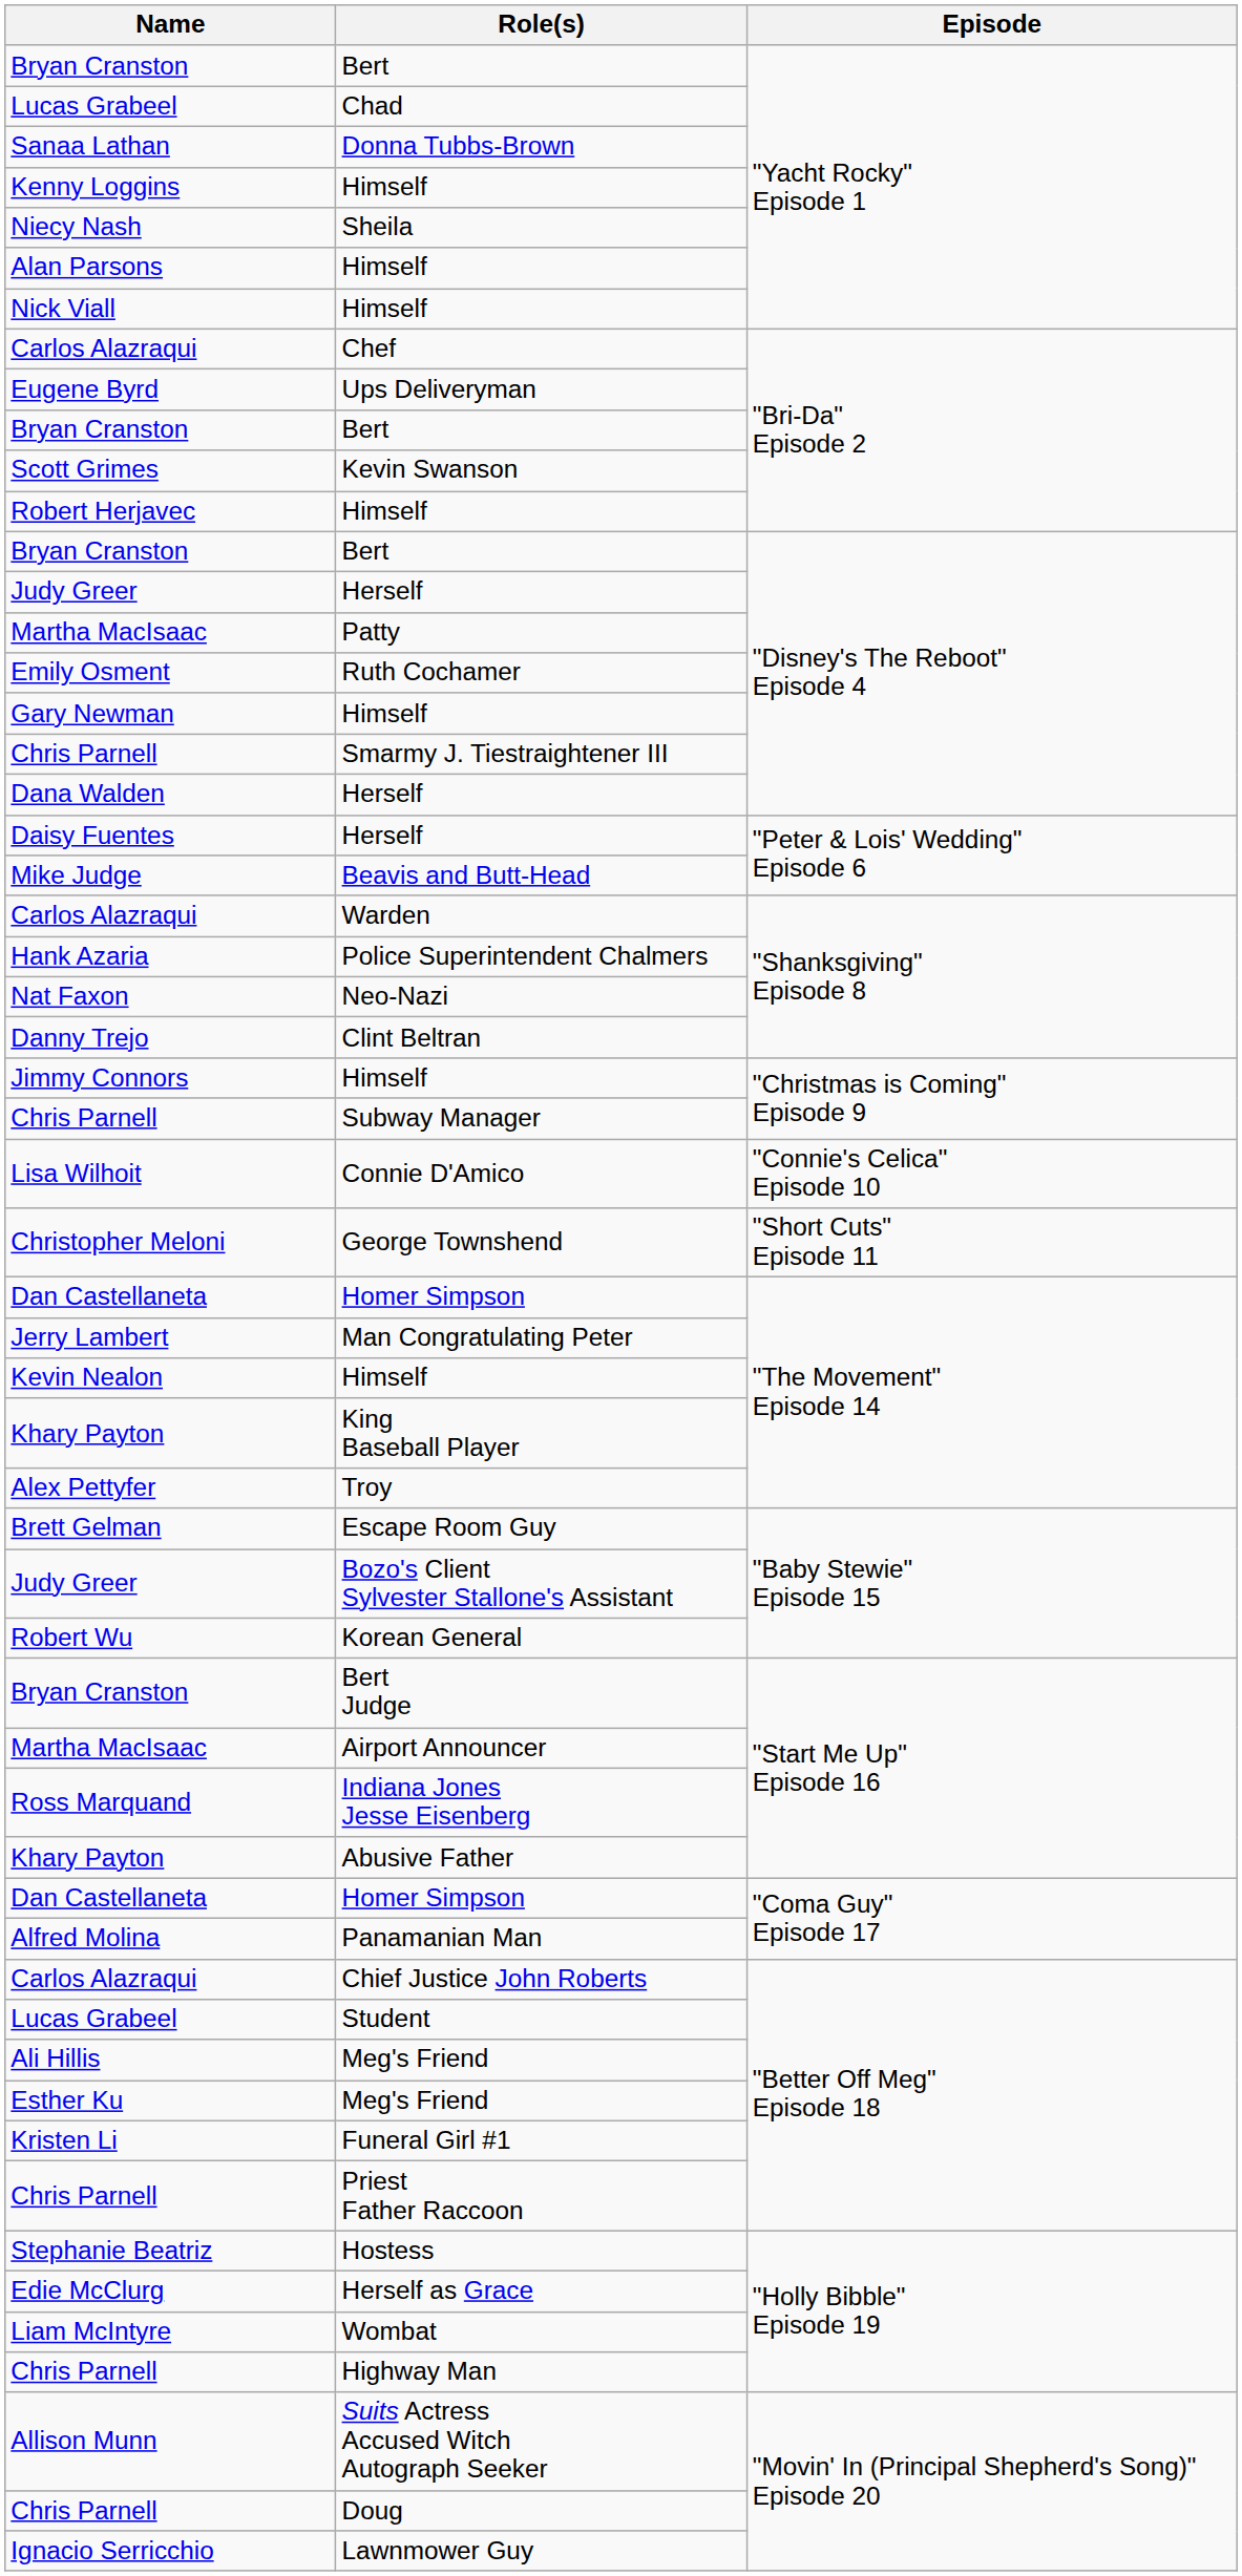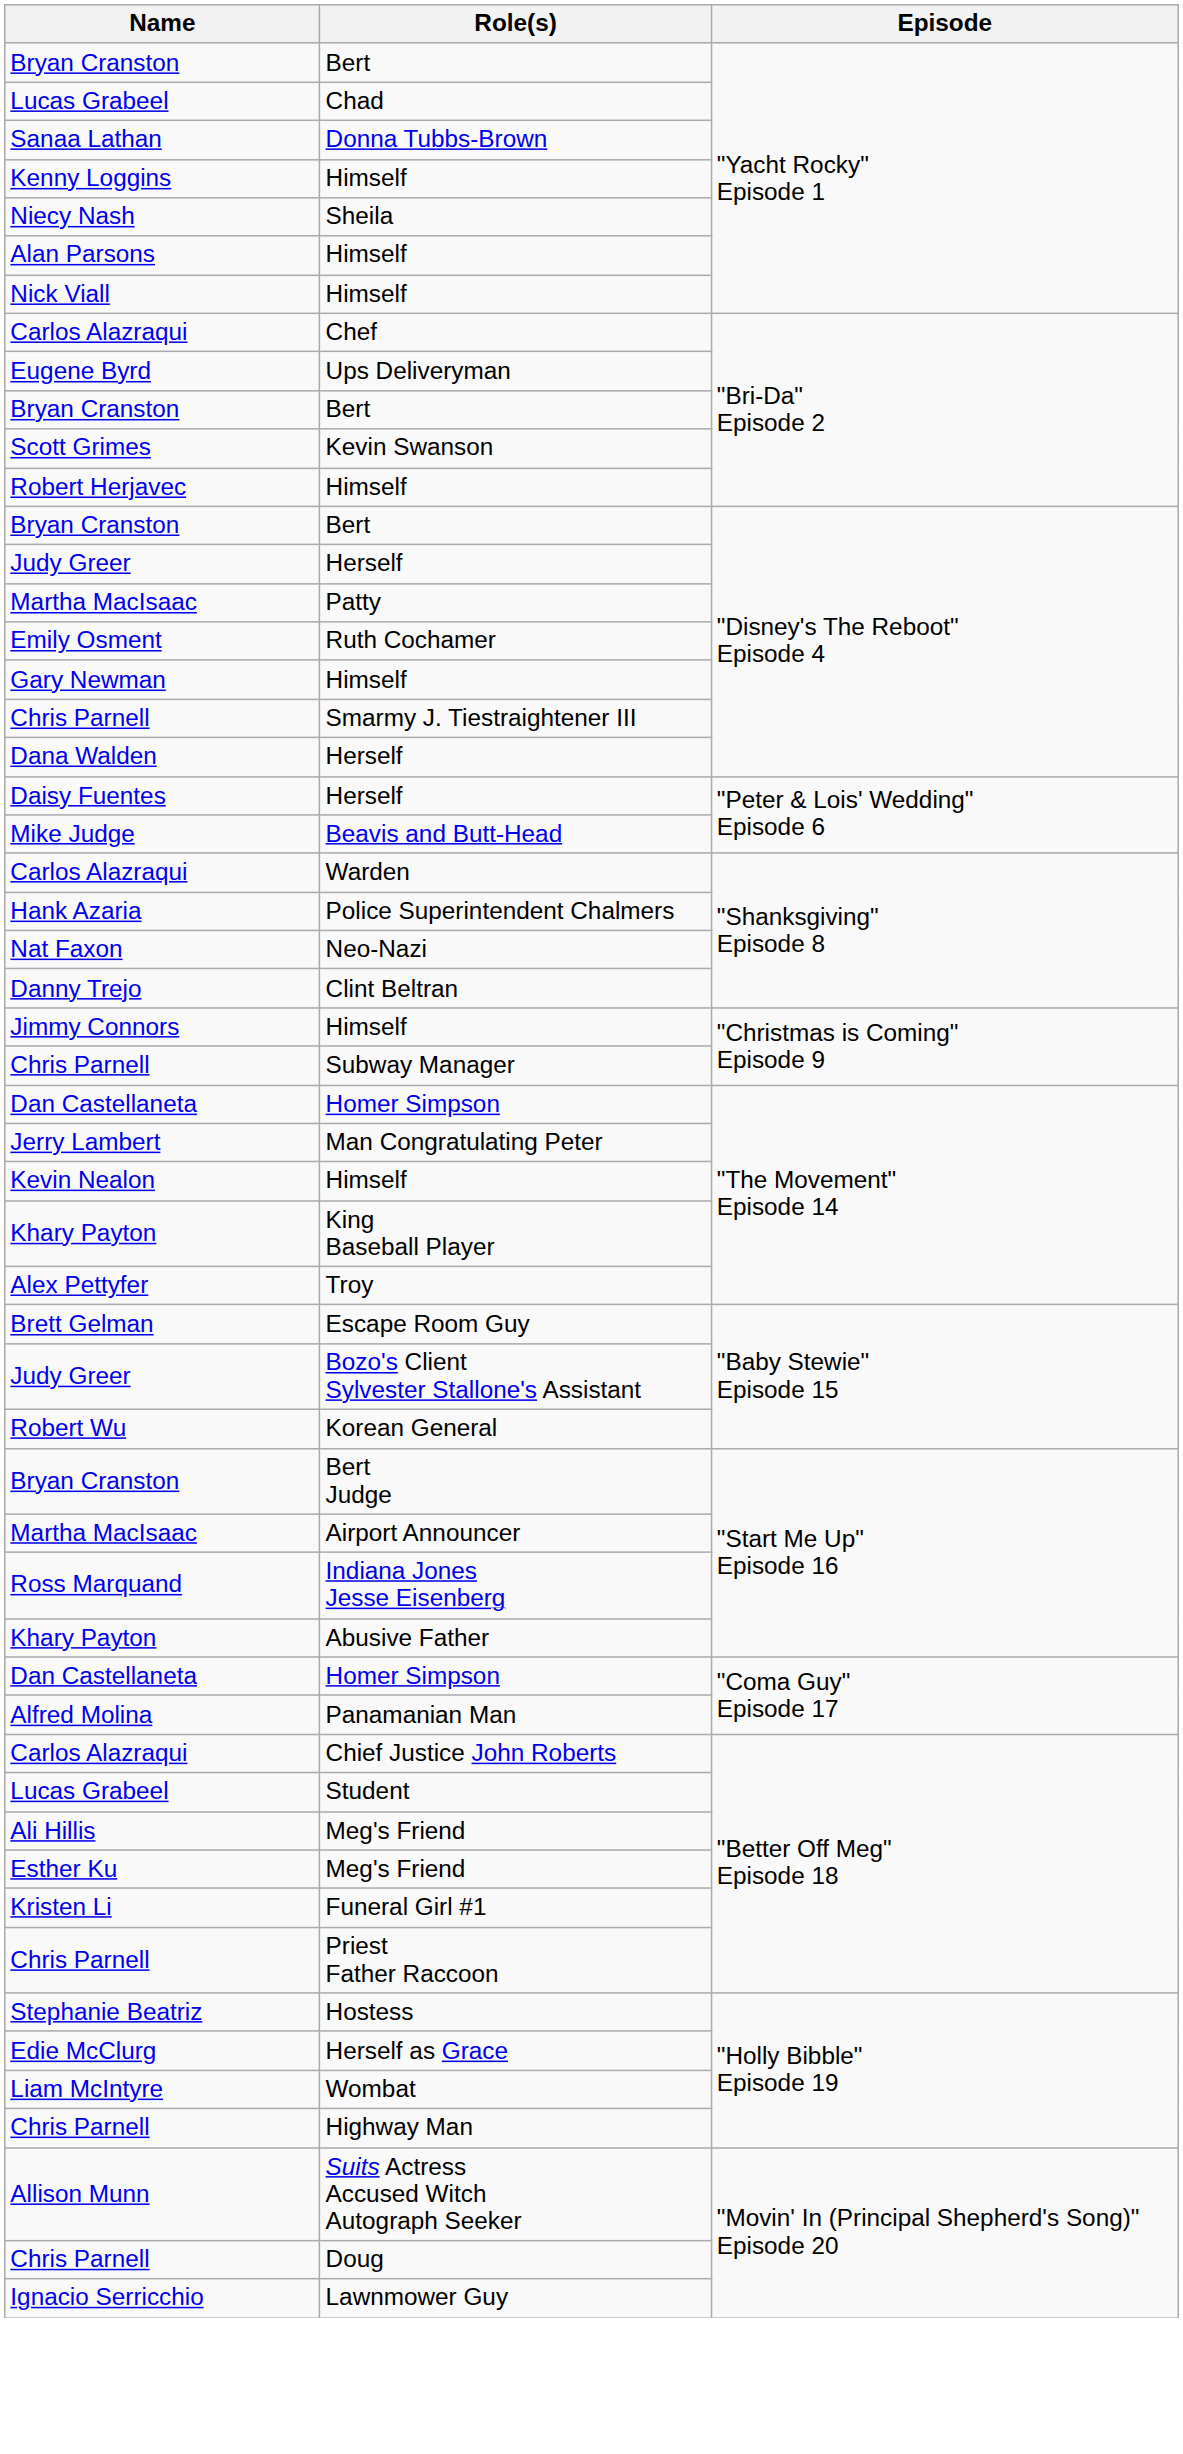- row: Lisa Wilhoit | Connie D'Amico | "Connie's Celica" Episode 10
- row: Christopher Meloni | George Townshend | "Short Cuts" Episode 11
